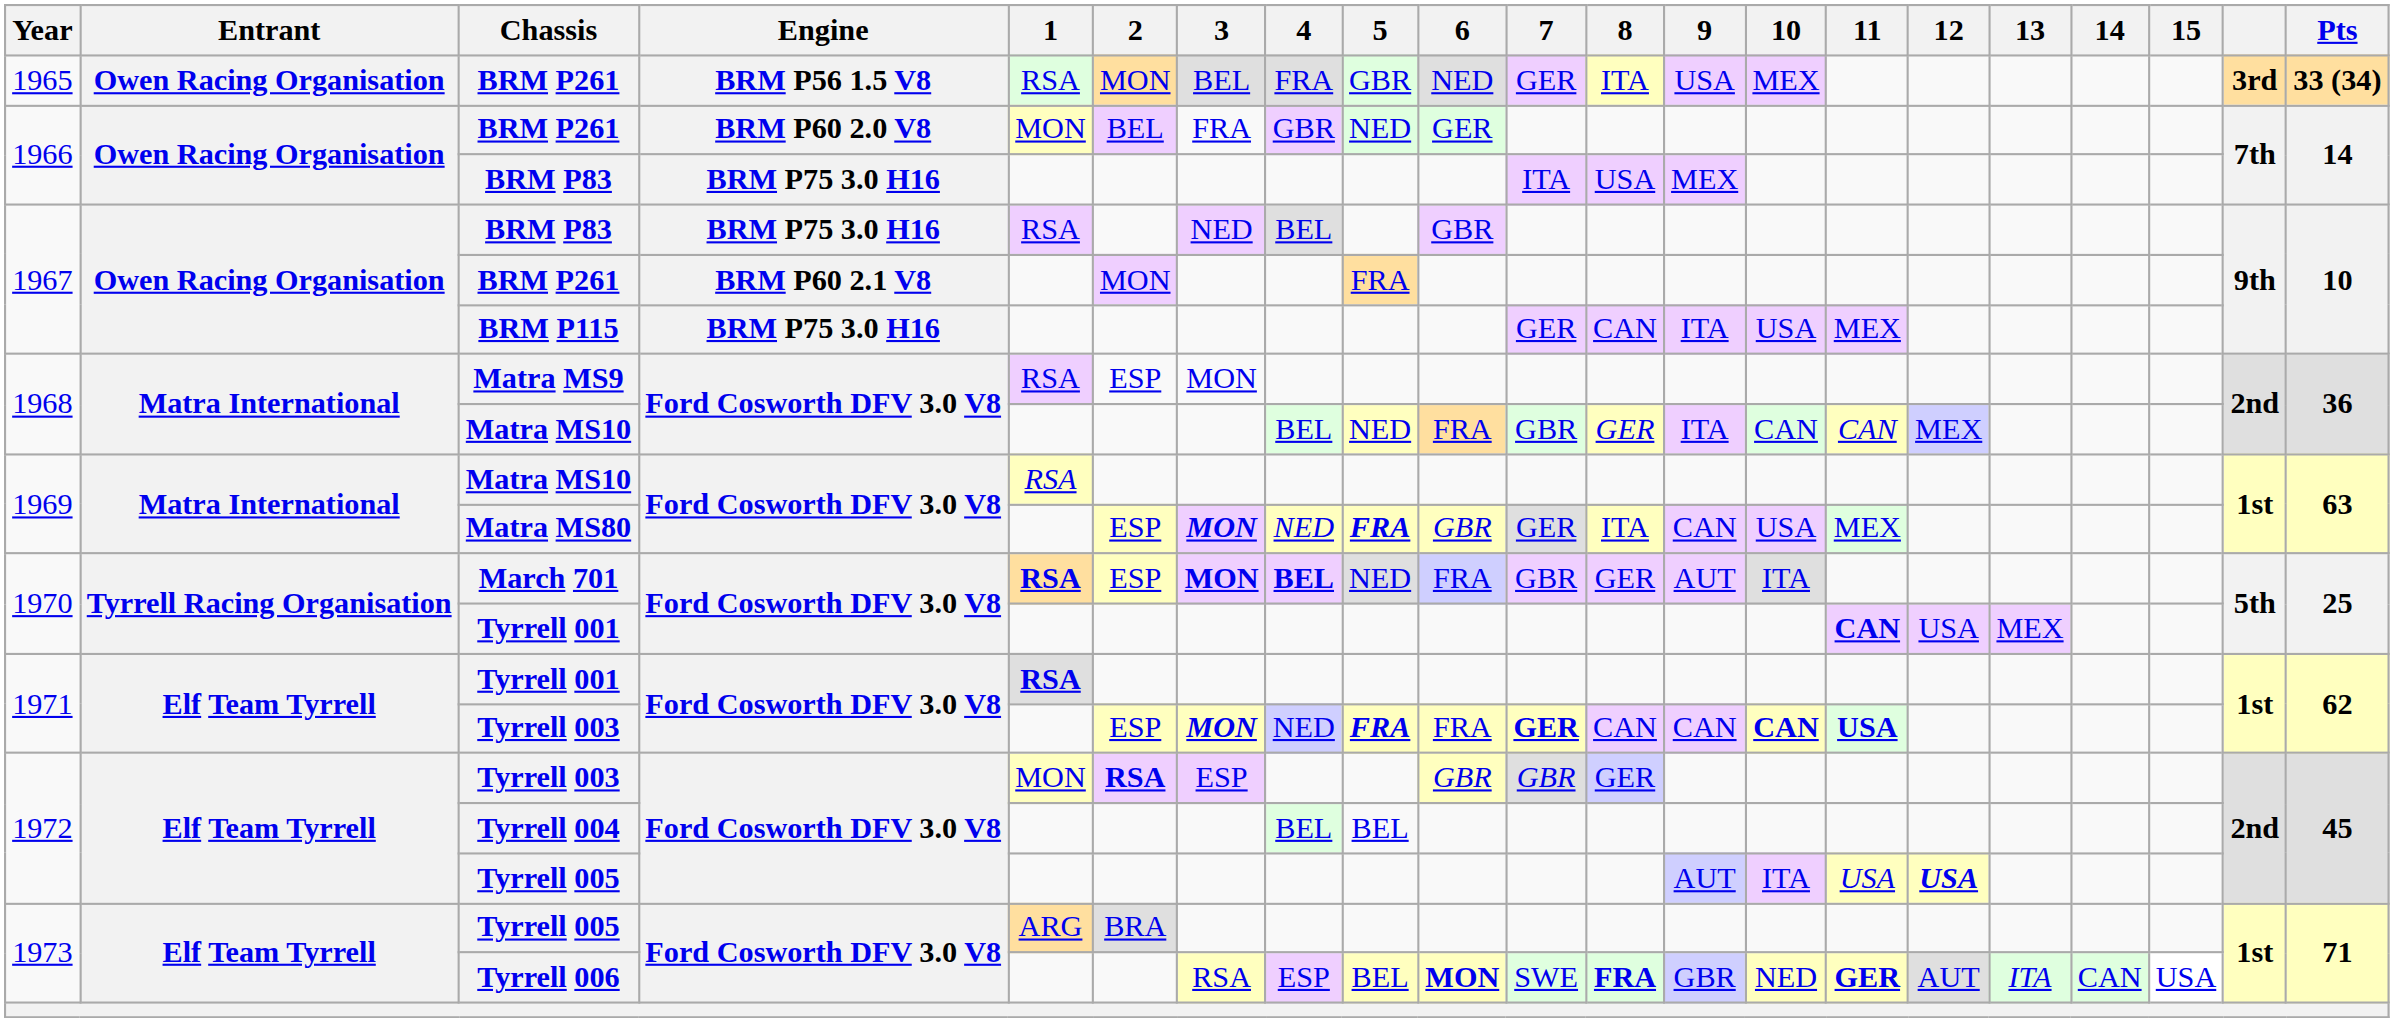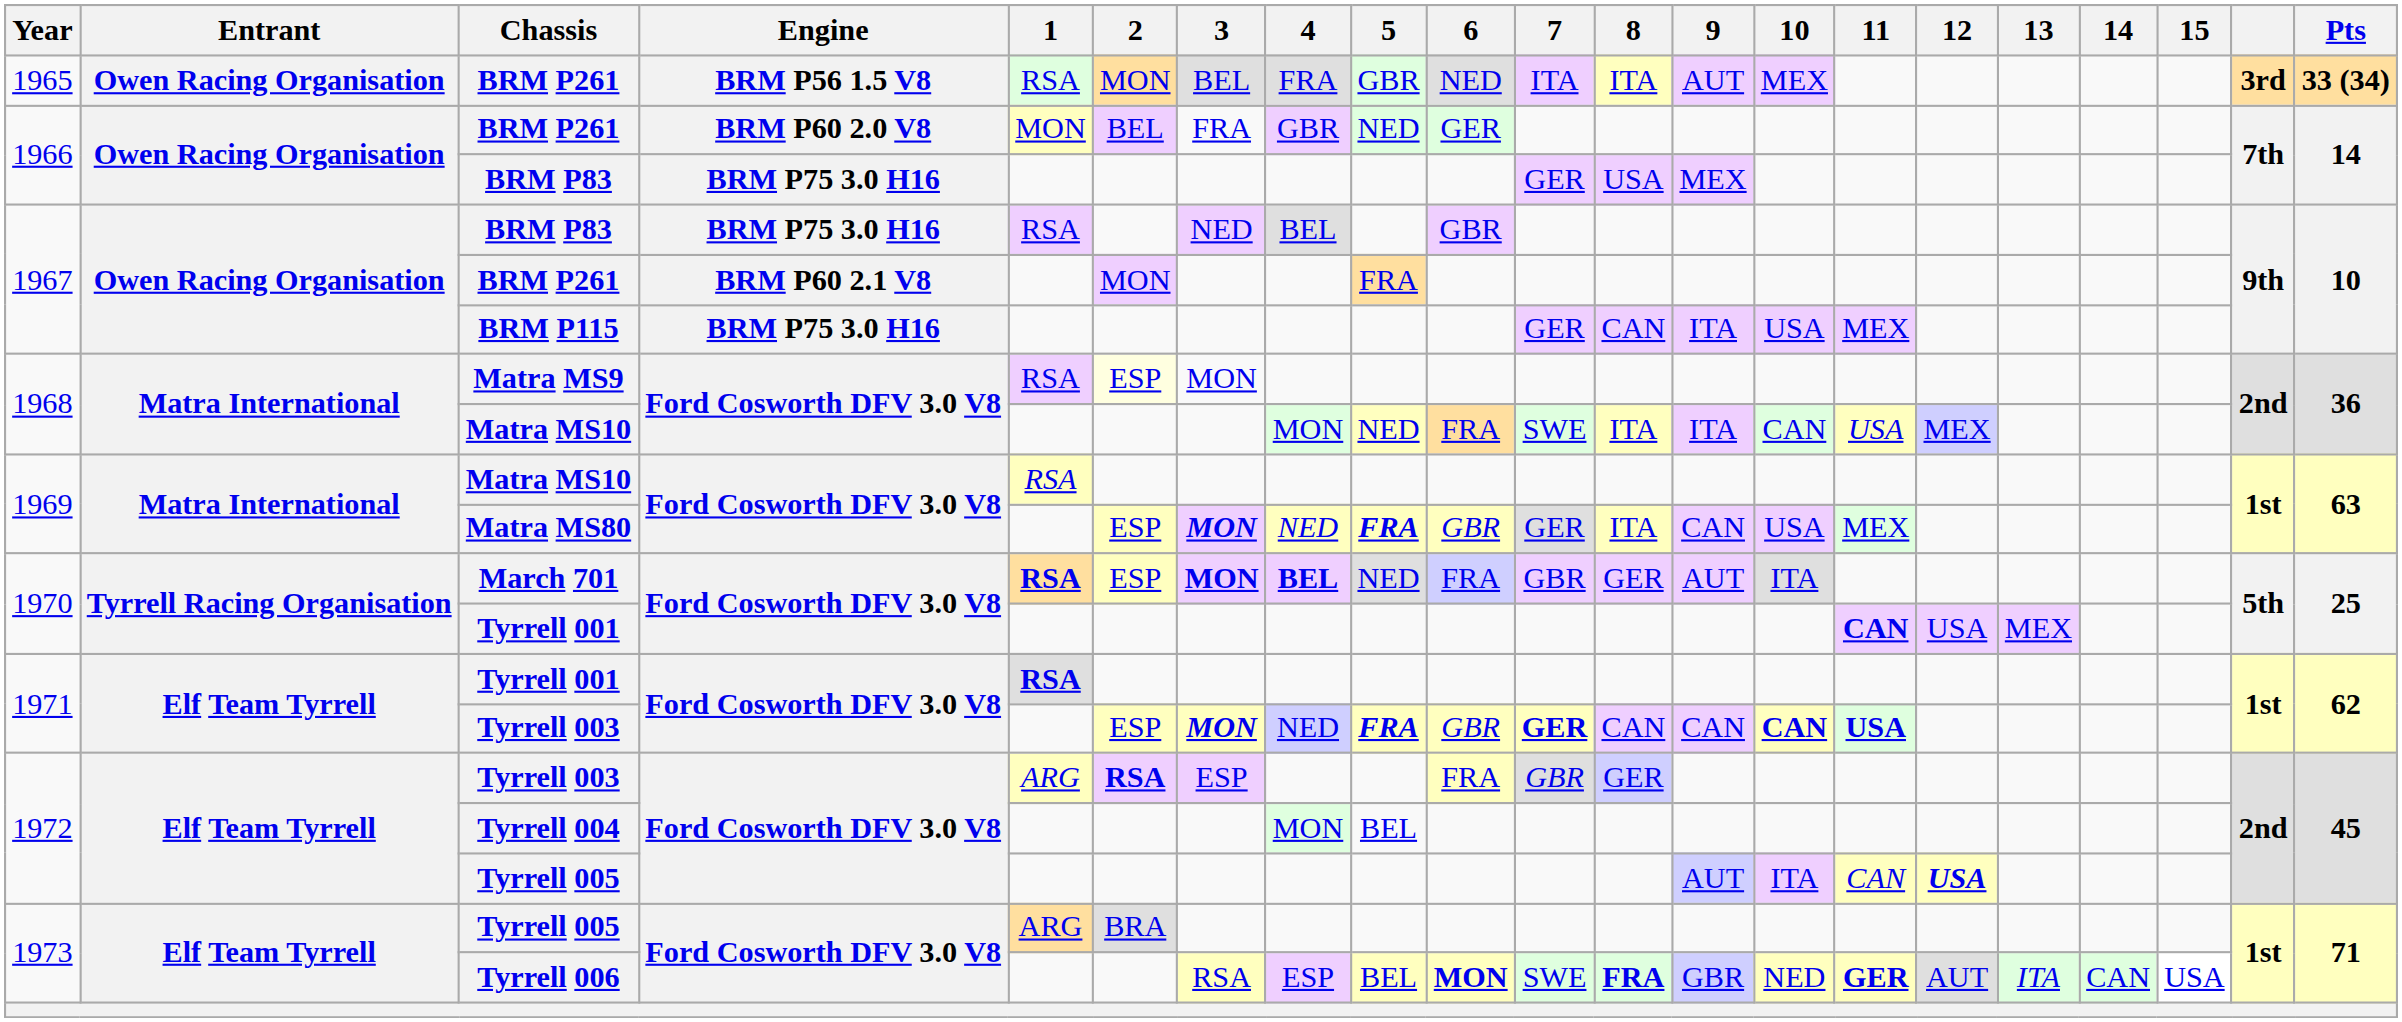1965 / BRM P261 | 7: GER -> ITA
1965 / BRM P261 | 9: USA -> AUT
1966 / BRM P83 | 7: ITA -> GER
Matra MS9 | 2: no background -> lightyellow background
1968 / Matra MS10 | 4: BEL -> MON
1968 / Matra MS10 | 7: GBR -> SWE
1968 / Matra MS10 | 8: GER -> ITA
1968 / Matra MS10 | 11: CAN -> USA
1971 / Tyrrell 003 | 6: FRA -> GBR
1972 / Tyrrell 003 | 1: MON -> ARG
1972 / Tyrrell 003 | 6: GBR -> FRA
Tyrrell 004 | 4: BEL -> MON
1972 / Tyrrell 005 | 11: USA -> CAN
